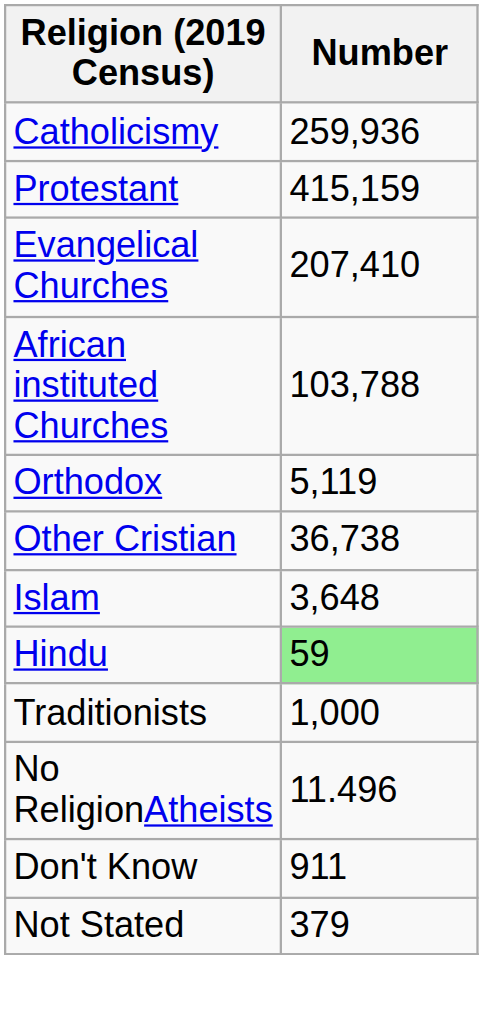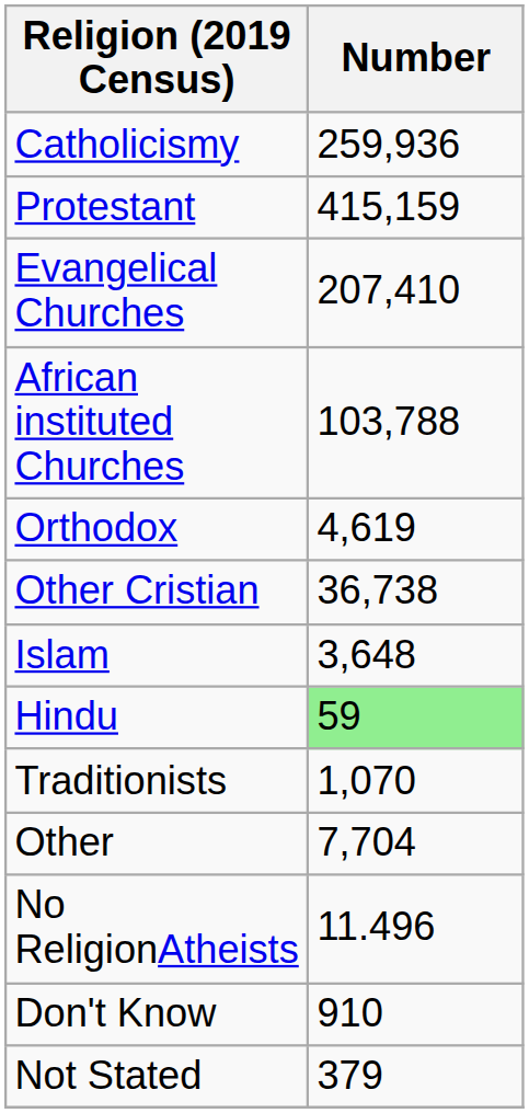Orthodox | Number: 5,119 -> 4,619
Traditionists | Number: 1,000 -> 1,070
+ row: Other | 7,704
Don't Know | Number: 911 -> 910
